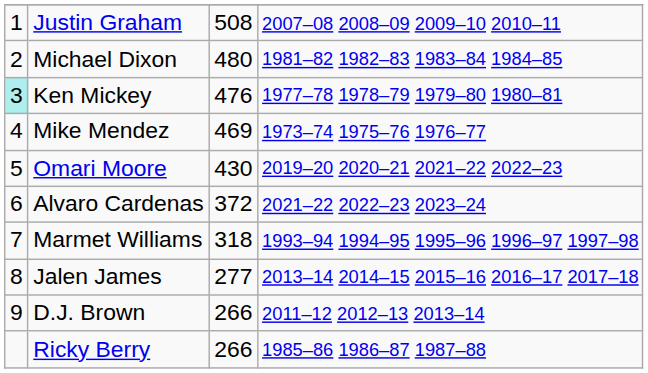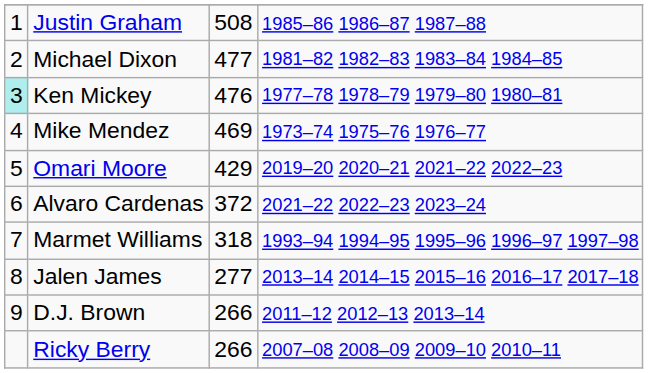Justin Graham | column 4: 2007–08 2008–09 2009–10 2010–11 -> 1985–86 1986–87 1987–88
Michael Dixon | column 3: 480 -> 477
Omari Moore | column 3: 430 -> 429
Ricky Berry | column 4: 1985–86 1986–87 1987–88 -> 2007–08 2008–09 2009–10 2010–11
